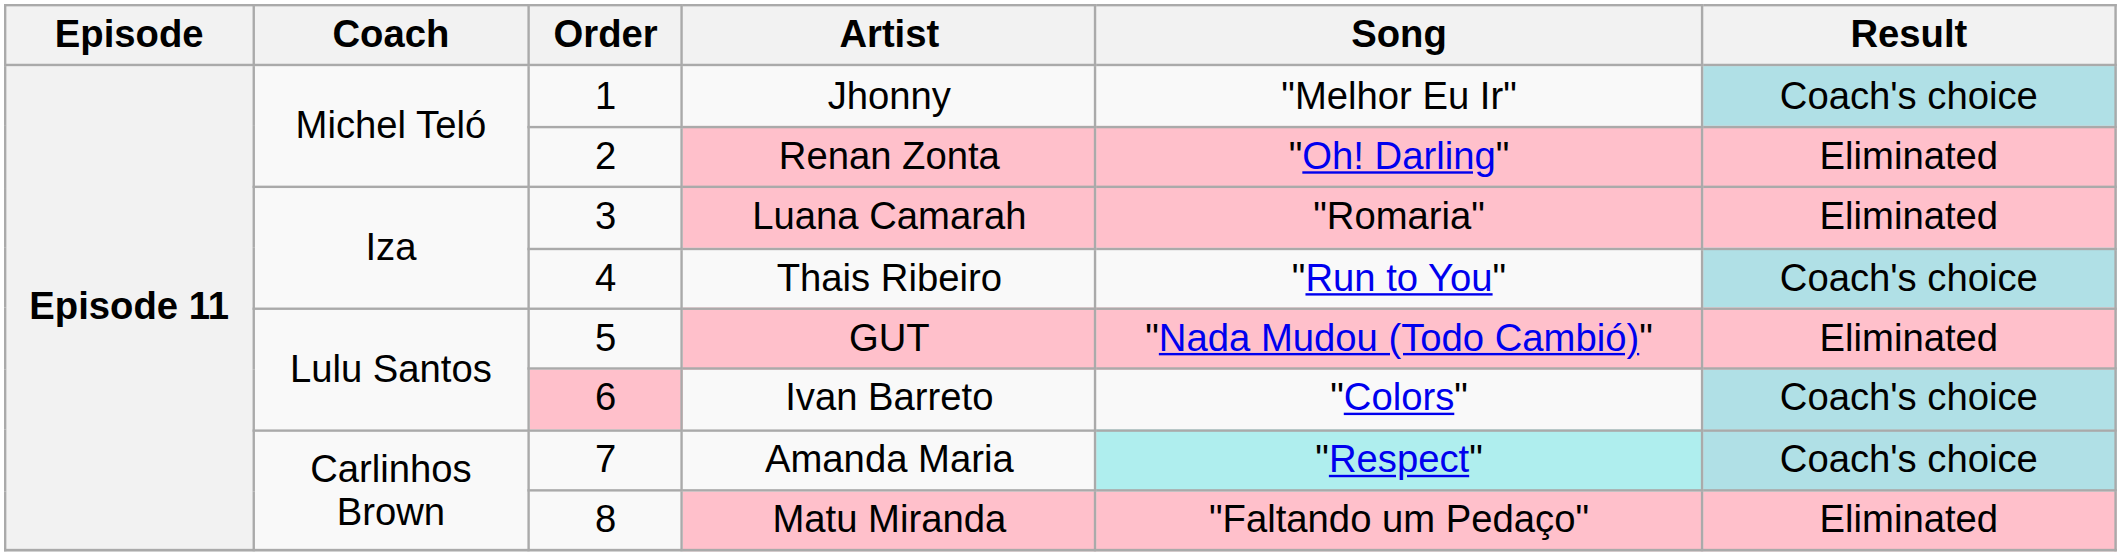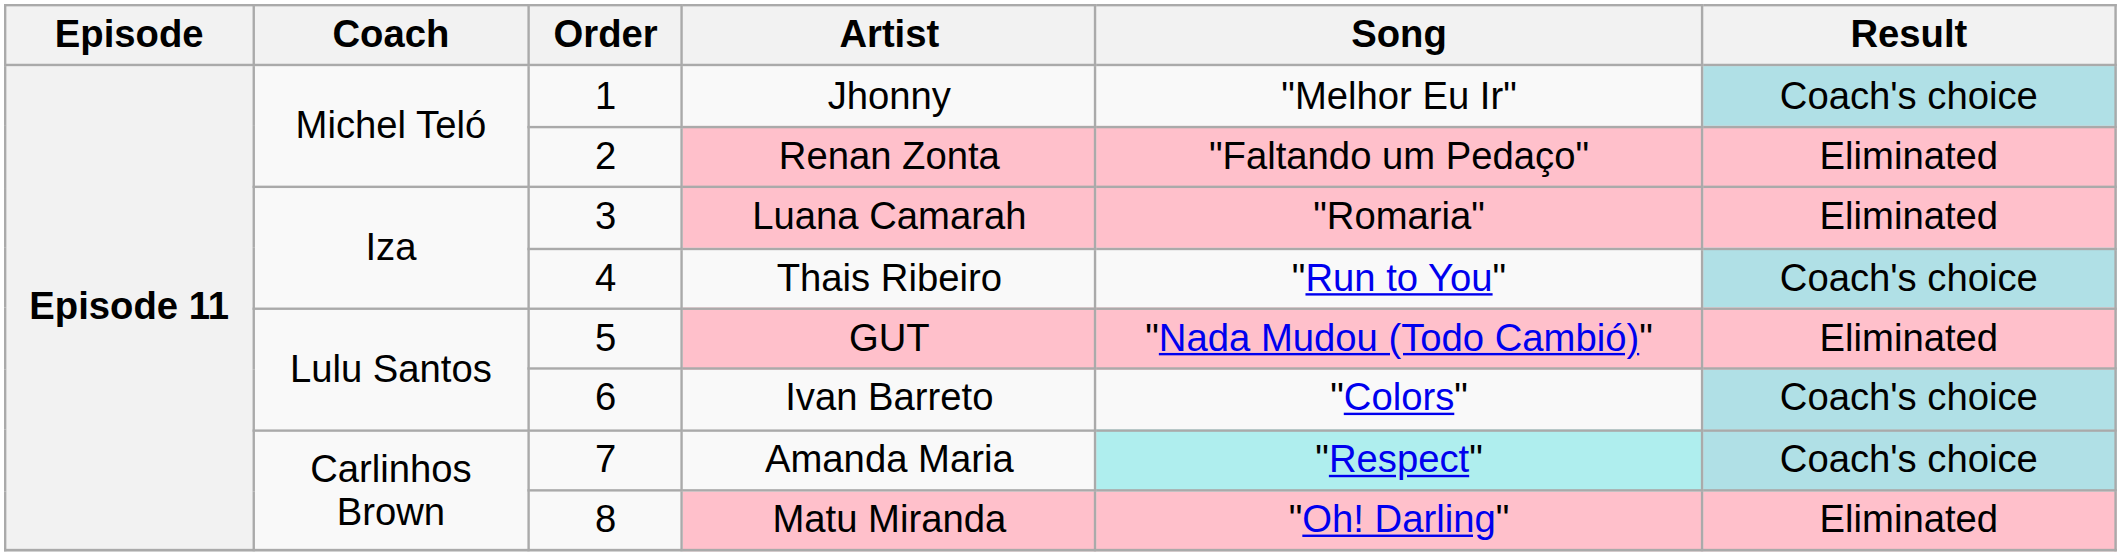Renan Zonta | Song: "Oh! Darling" -> "Faltando um Pedaço"
Ivan Barreto | Order: pink background -> no background
Matu Miranda | Song: "Faltando um Pedaço" -> "Oh! Darling"
